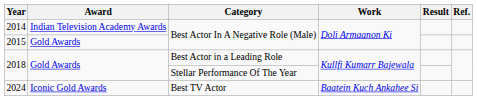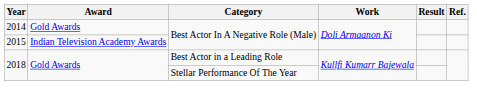2014 | Award: Indian Television Academy Awards -> Gold Awards
2015 | Award: Gold Awards -> Indian Television Academy Awards
- row: 2024 | Iconic Gold Awards | Best TV Actor | Baatein Kuch Ankahee Si
